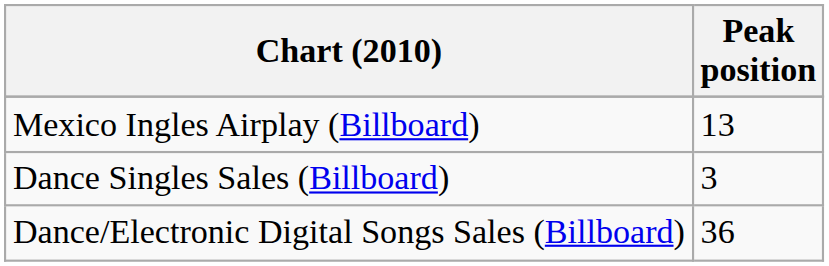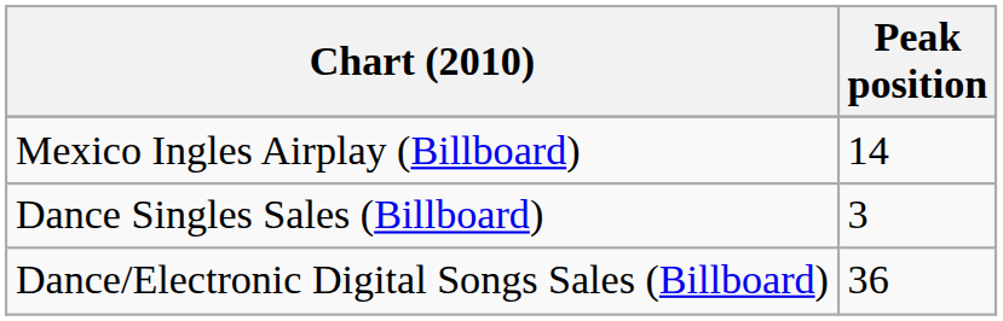Mexico Ingles Airplay (Billboard) | Peak position: 13 -> 14
